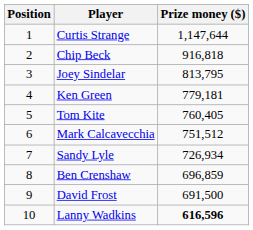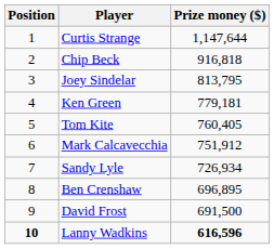Mark Calcavecchia | Prize money ($): 751,512 -> 751,912
Ben Crenshaw | Prize money ($): 696,859 -> 696,895
Lanny Wadkins | Position: normal -> bold
